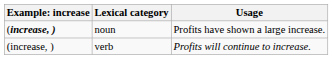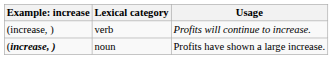rows swapped: noun <-> verb
